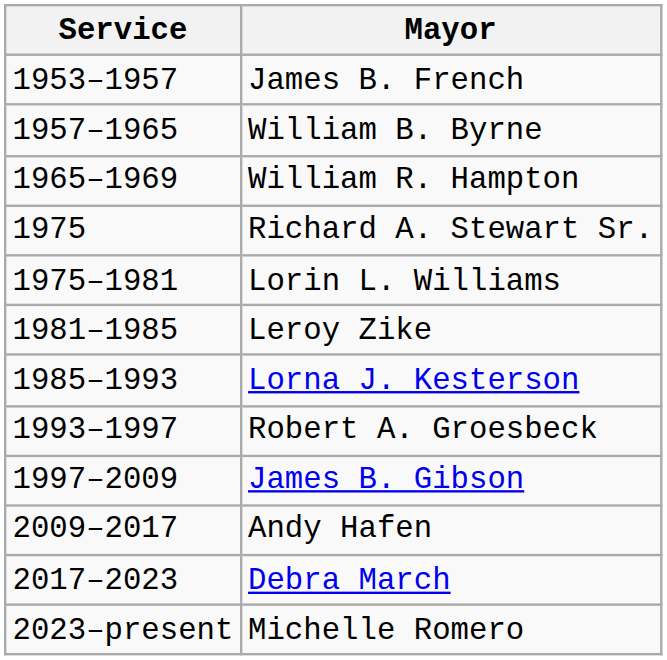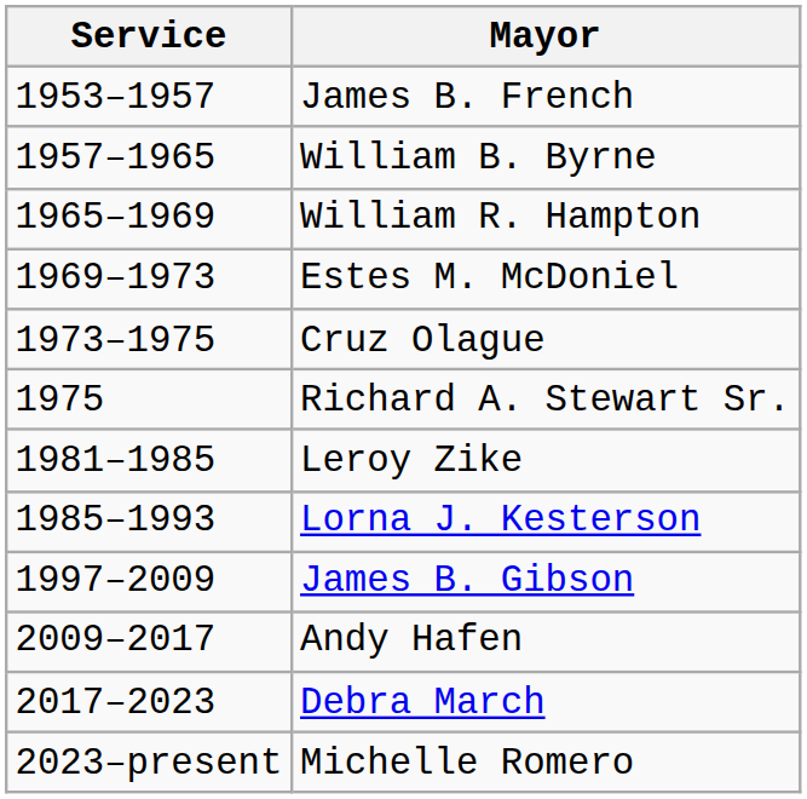+ row: 1969–1973 | Estes M. McDoniel
+ row: 1973–1975 | Cruz Olague
- row: 1975–1981 | Lorin L. Williams
- row: 1993–1997 | Robert A. Groesbeck
